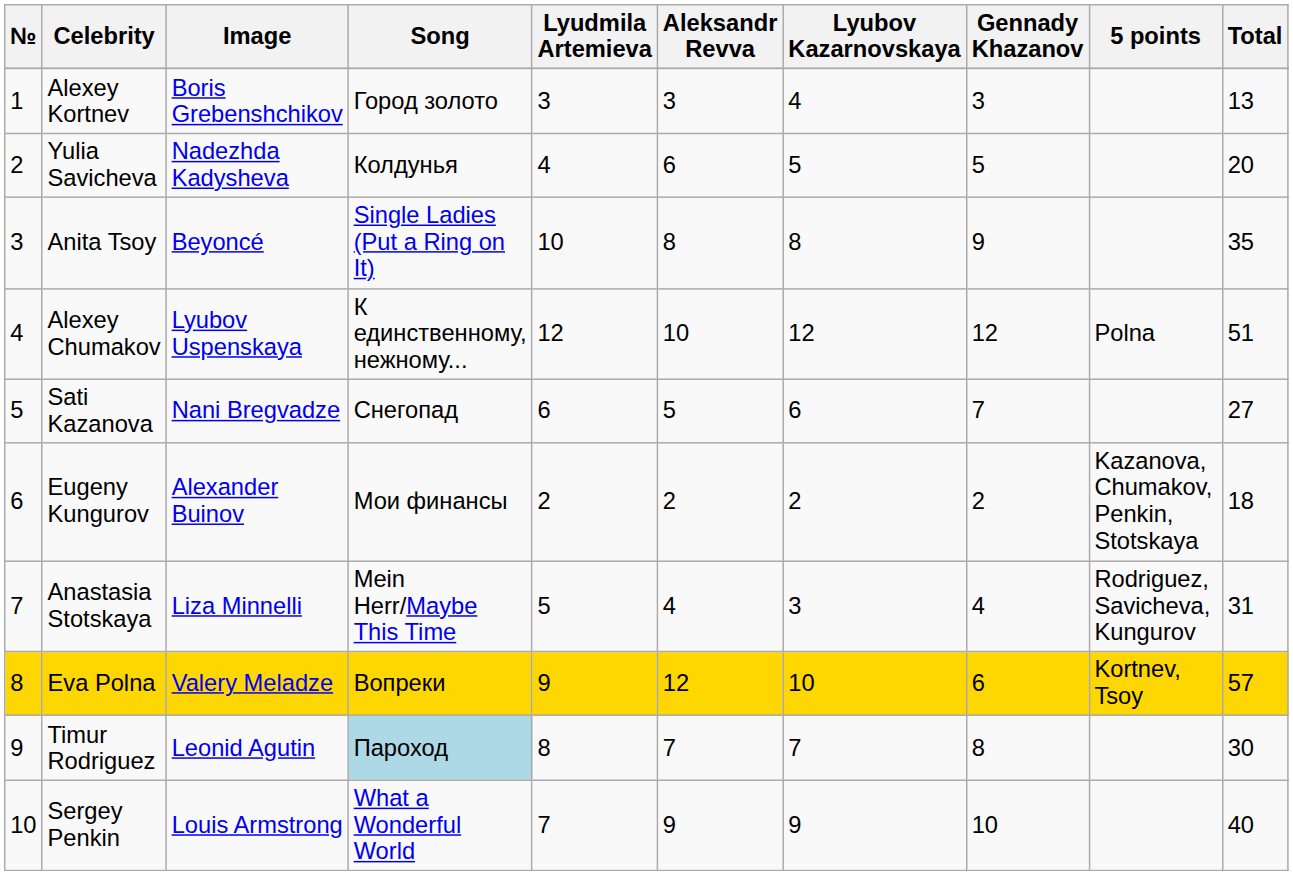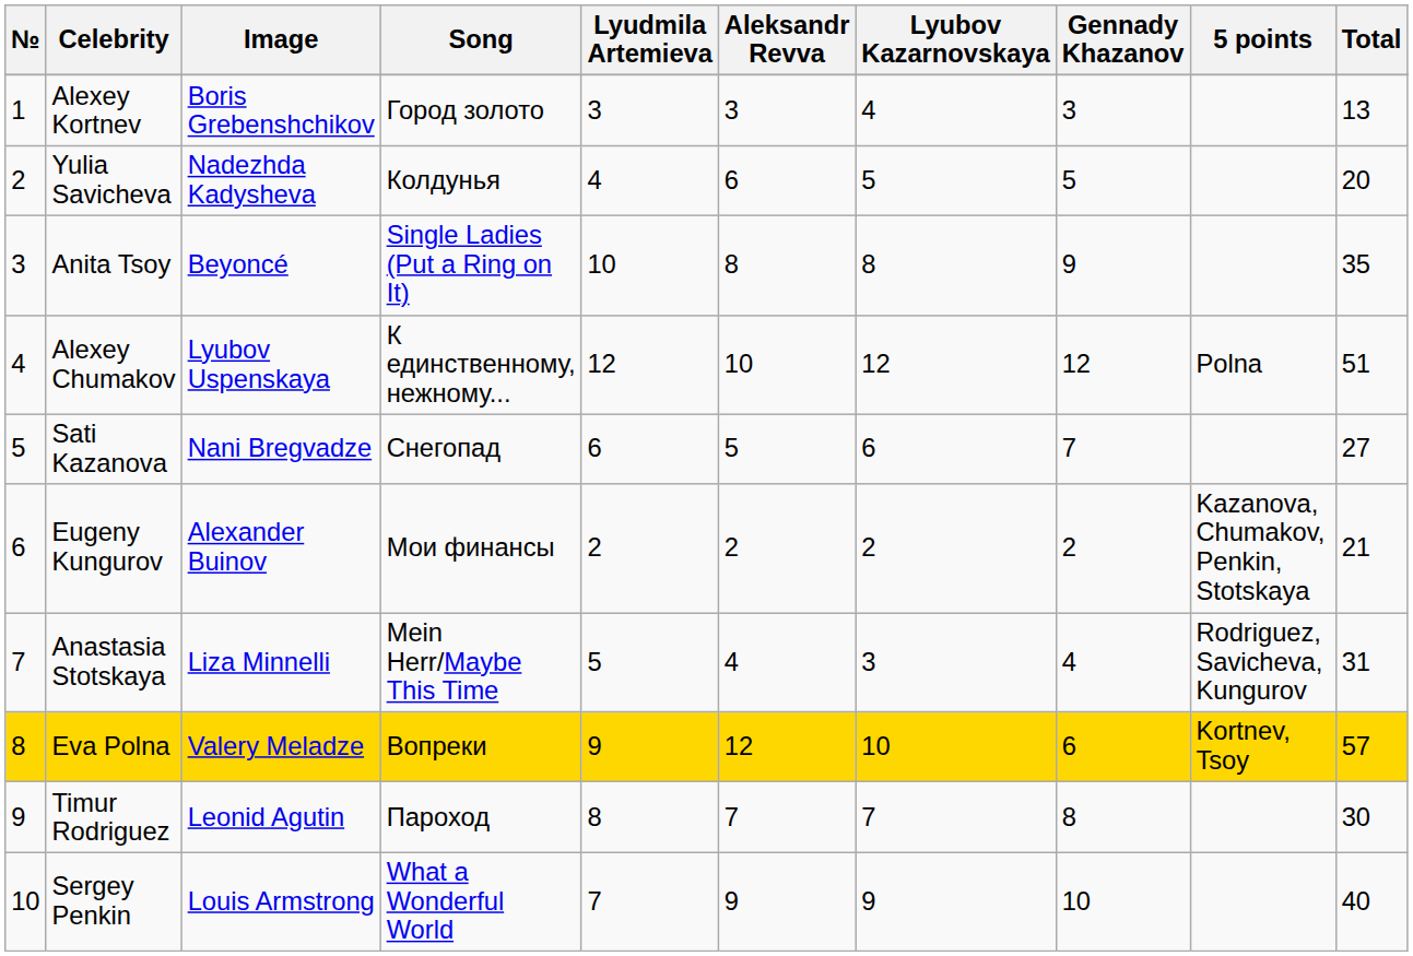Eugeny Kungurov | Total: 18 -> 21
Timur Rodriguez | Song: lightblue background -> no background
